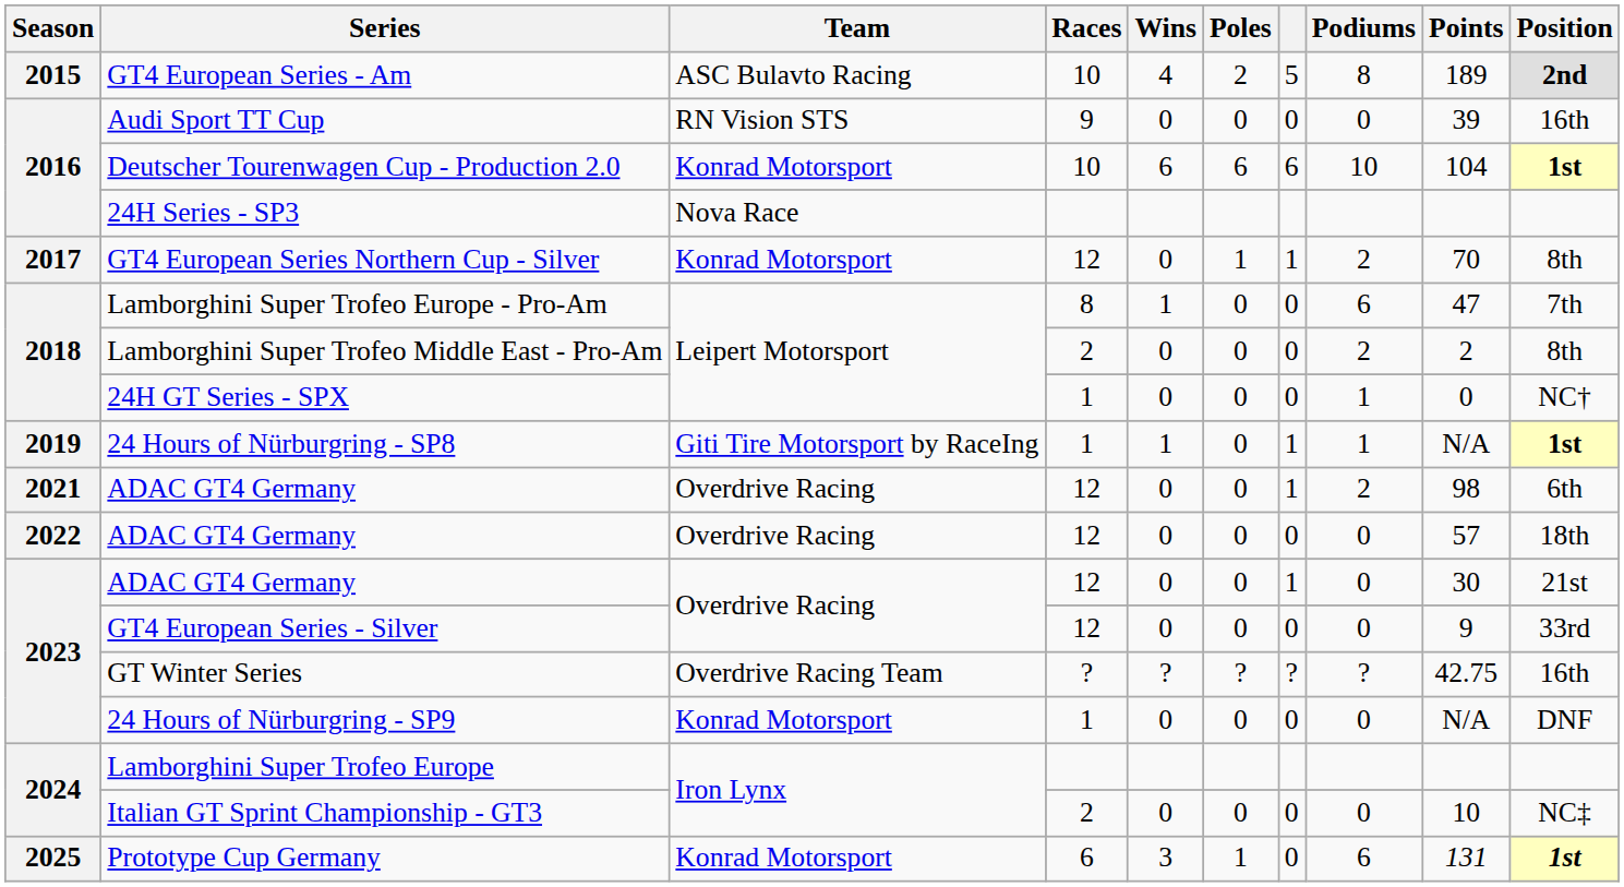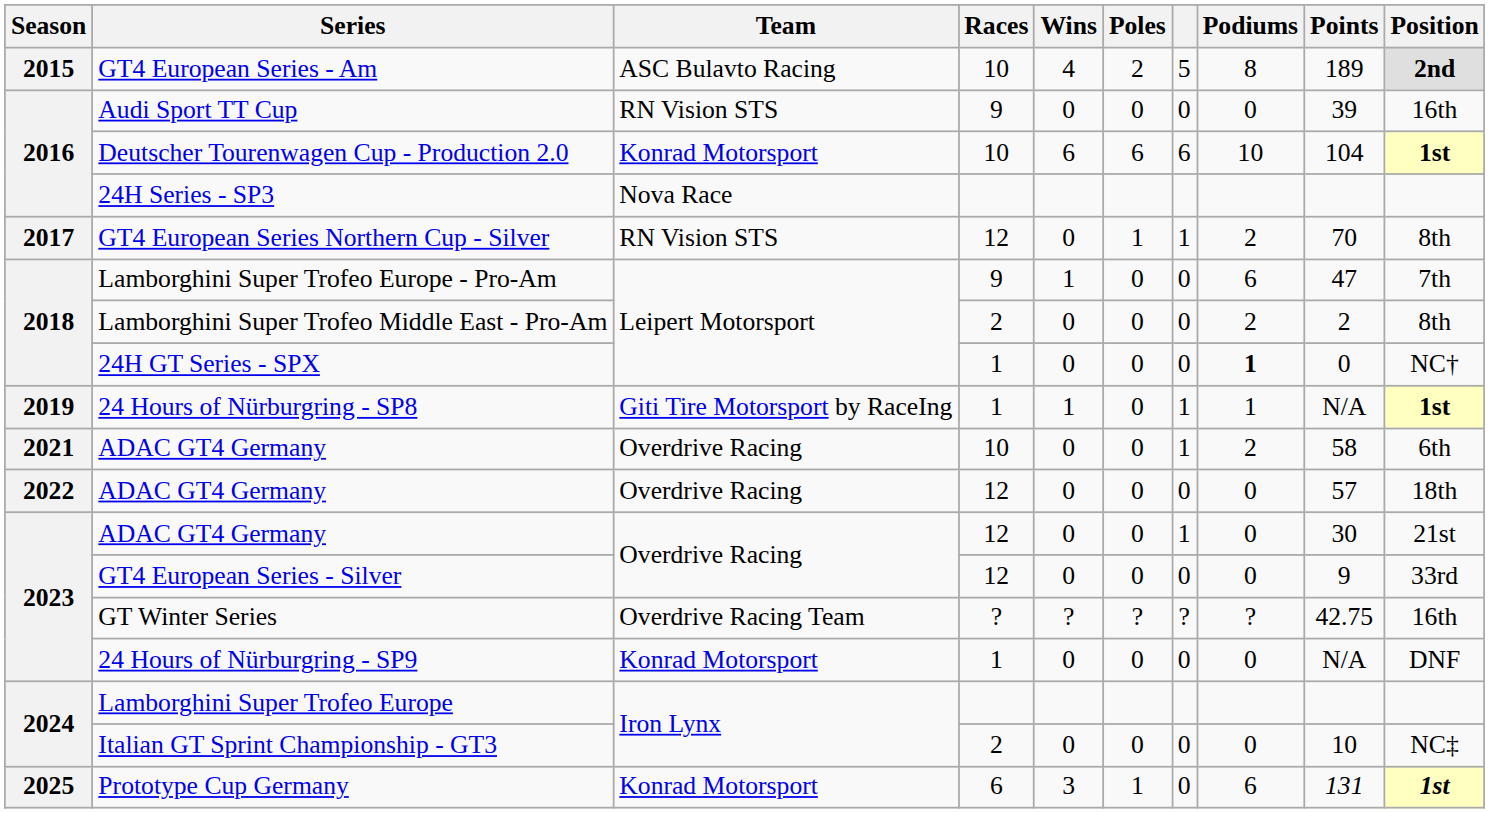GT4 European Series Northern Cup - Silver | Team: Konrad Motorsport -> RN Vision STS
Lamborghini Super Trofeo Europe - Pro-Am | Races: 8 -> 9
24H GT Series - SPX | Podiums: normal -> bold
2021 / ADAC GT4 Germany | Races: 12 -> 10
2021 / ADAC GT4 Germany | Points: 98 -> 58
